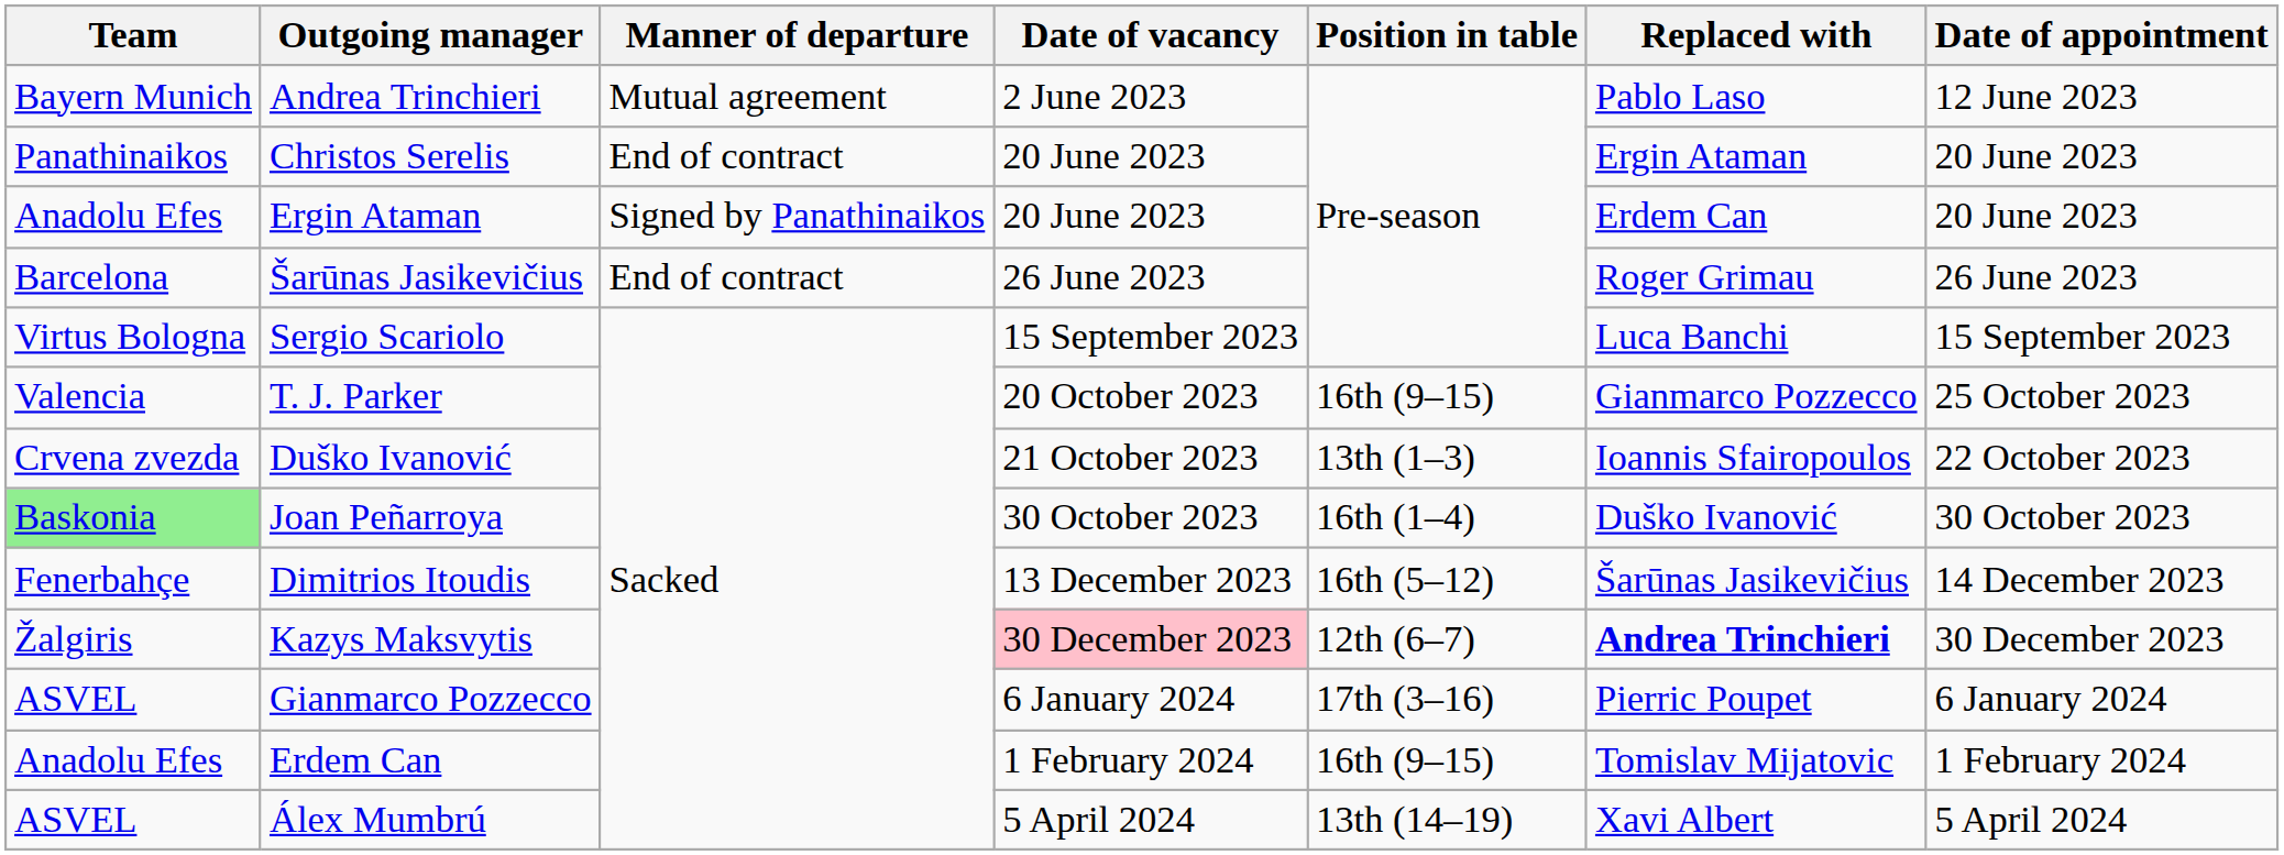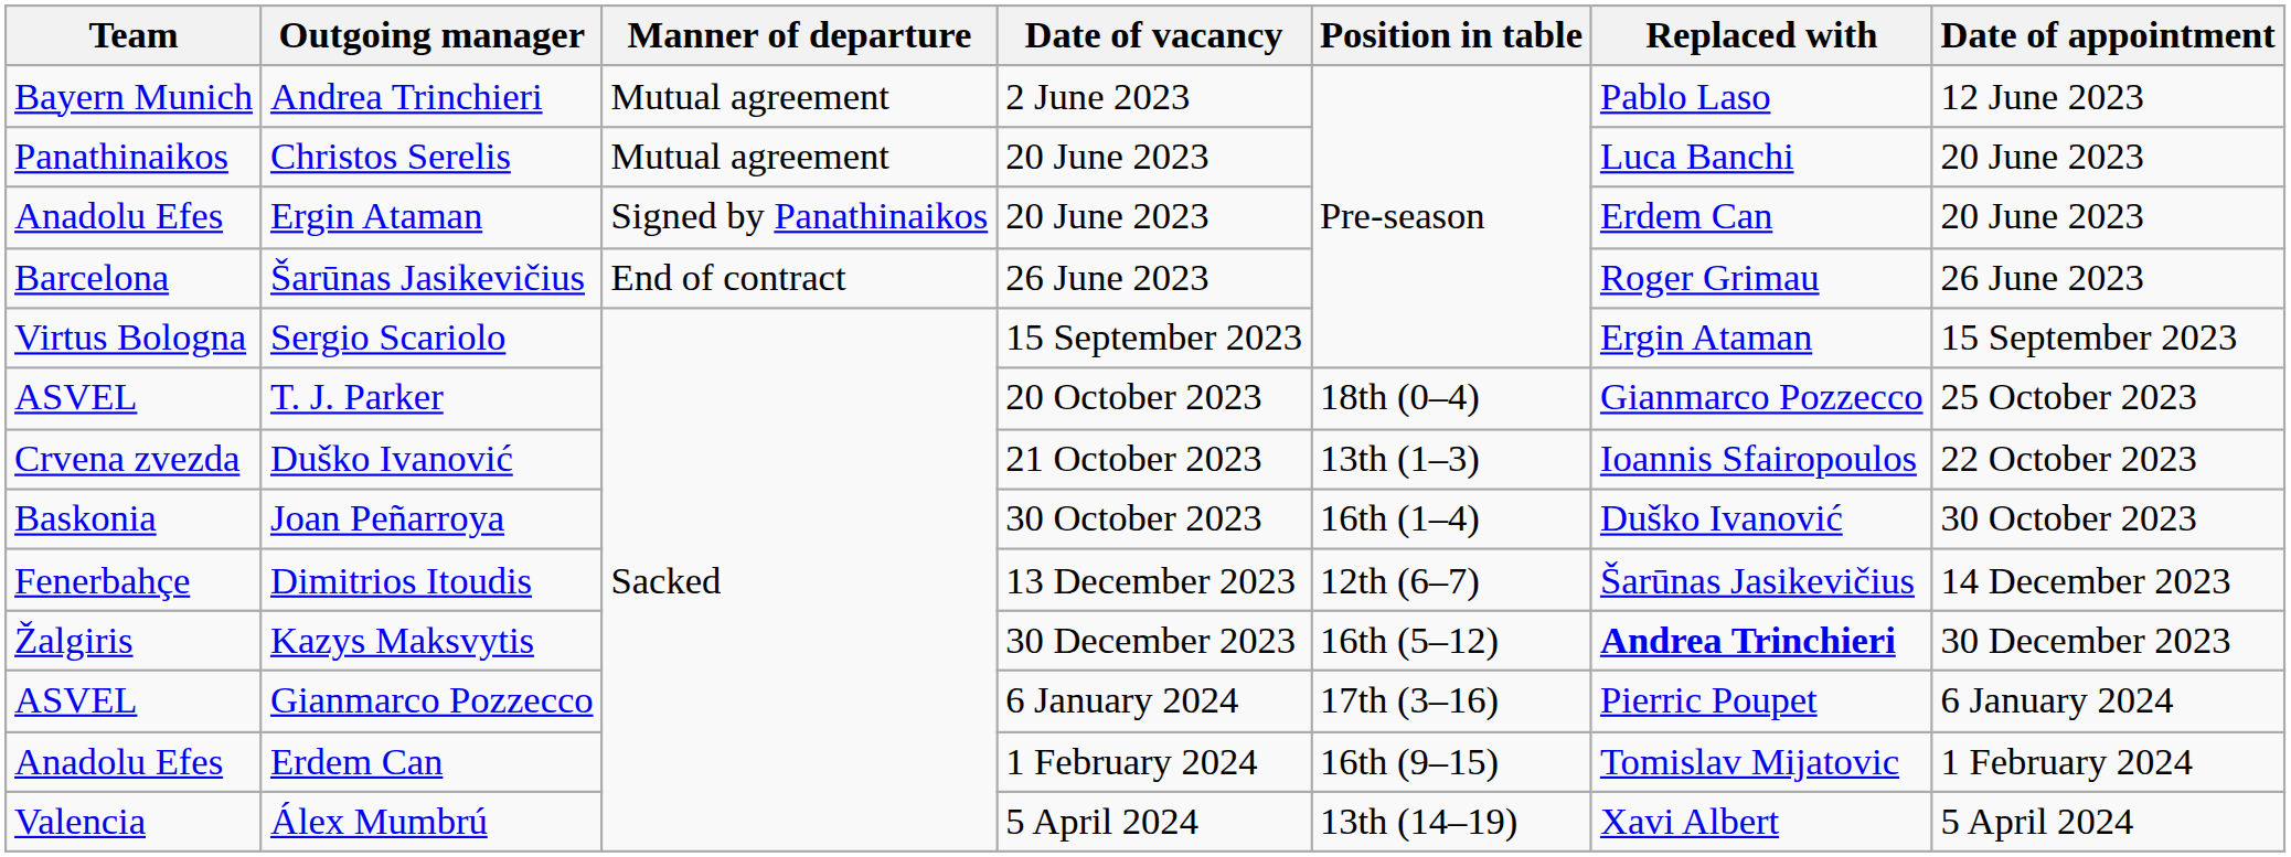Christos Serelis | Manner of departure: End of contract -> Mutual agreement
Christos Serelis | Replaced with: Ergin Ataman -> Luca Banchi
Sergio Scariolo | Replaced with: Luca Banchi -> Ergin Ataman
T. J. Parker | Team: Valencia -> ASVEL
T. J. Parker | Position in table: 16th (9–15) -> 18th (0–4)
Joan Peñarroya | Team: lightgreen background -> no background
Dimitrios Itoudis | Position in table: 16th (5–12) -> 12th (6–7)
Kazys Maksvytis | Date of vacancy: pink background -> no background
Kazys Maksvytis | Position in table: 12th (6–7) -> 16th (5–12)
Álex Mumbrú | Team: ASVEL -> Valencia
